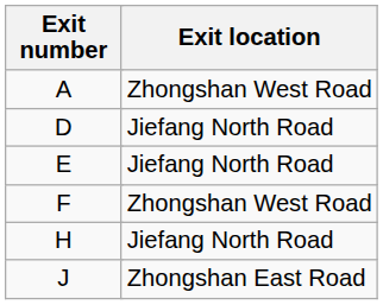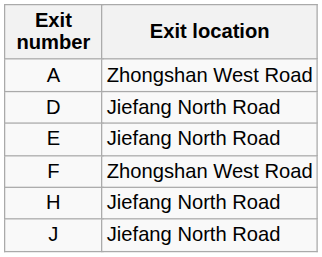J | Exit location: Zhongshan East Road -> Jiefang North Road
